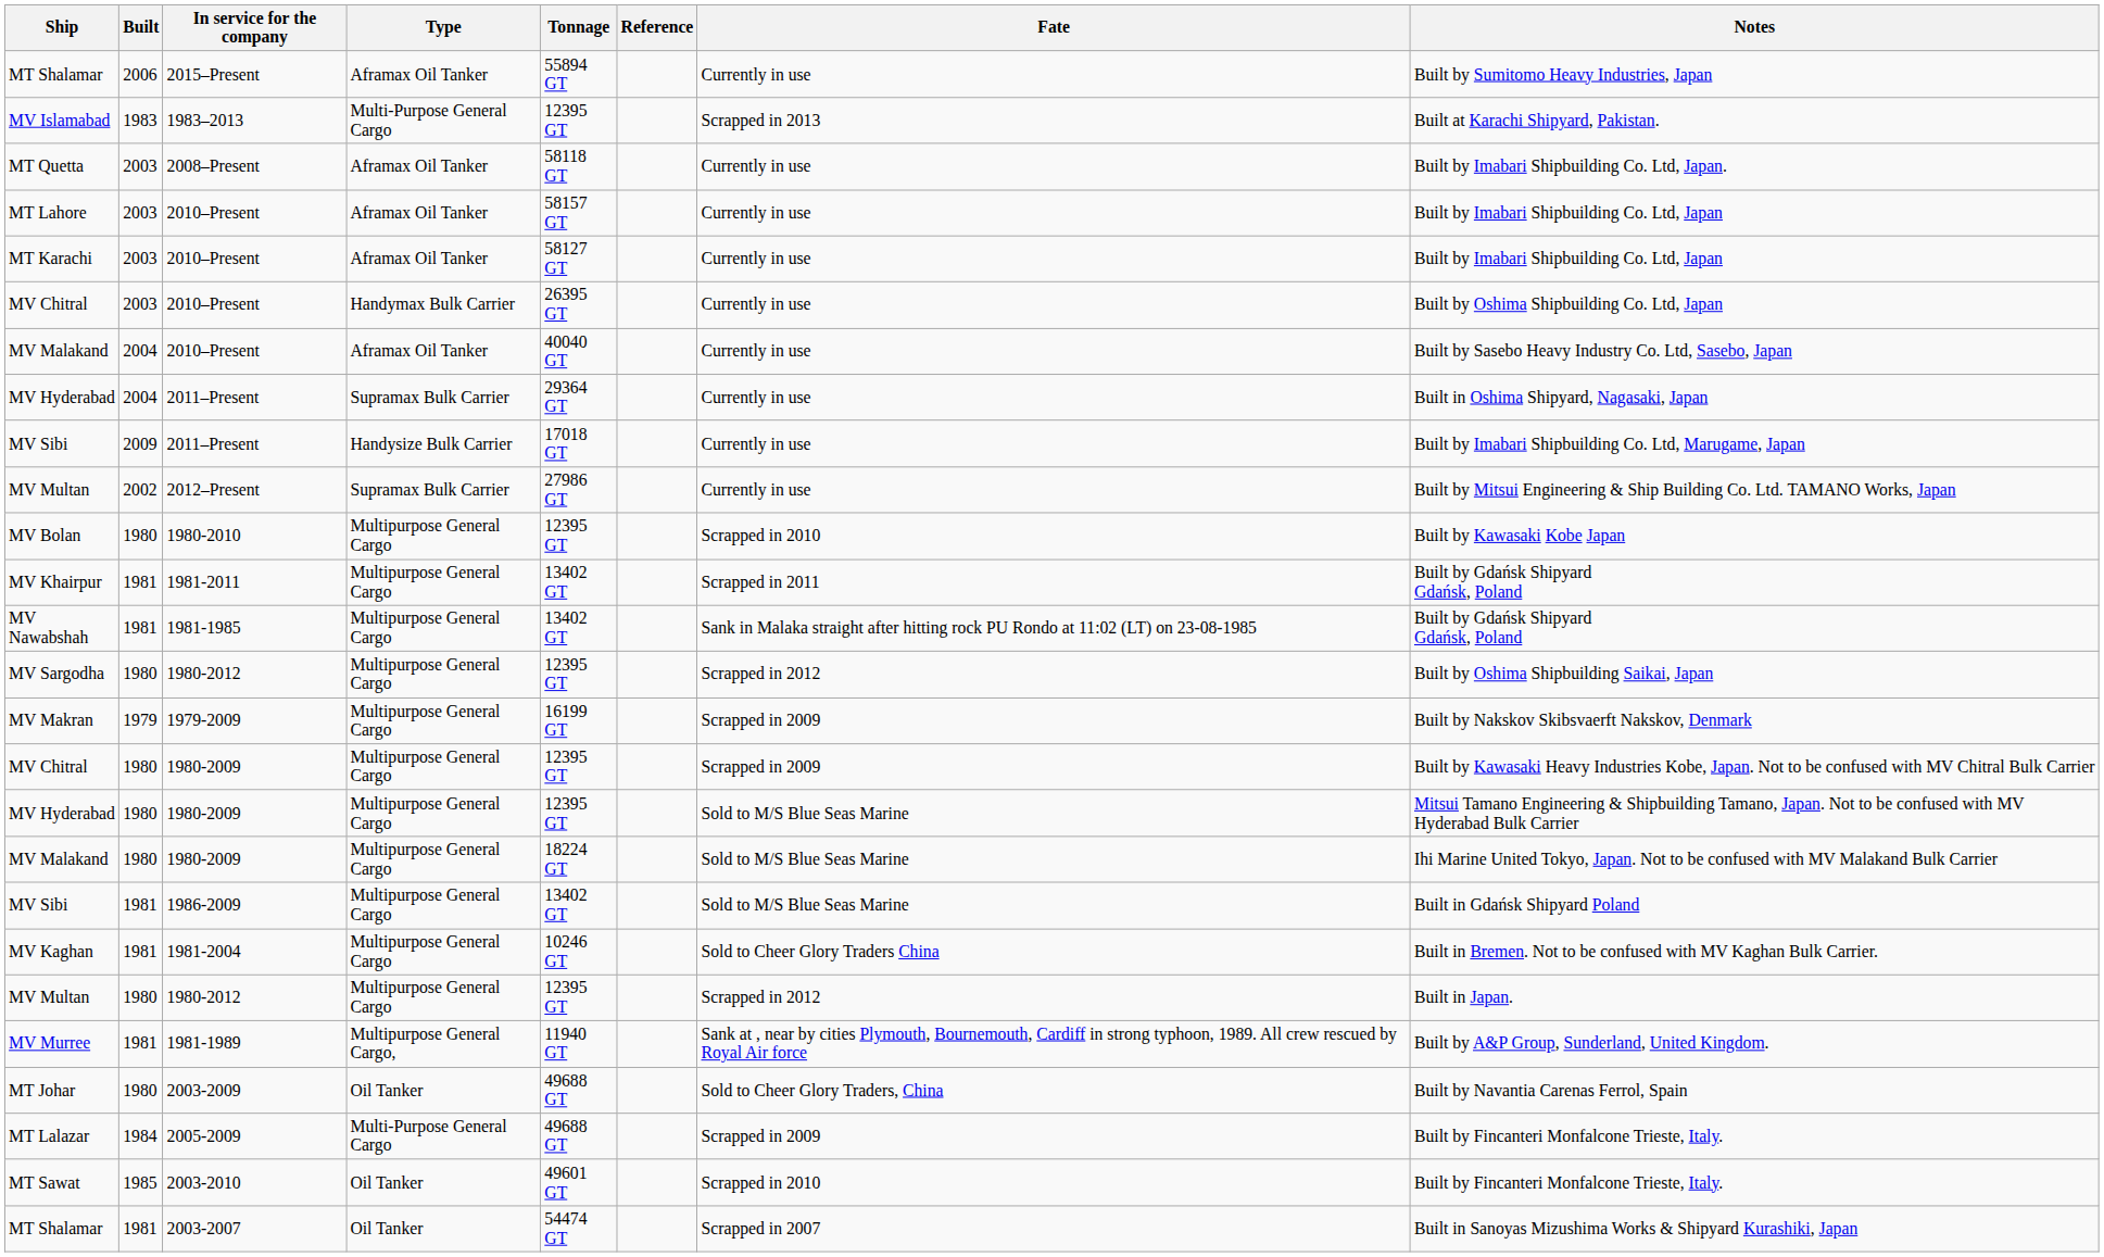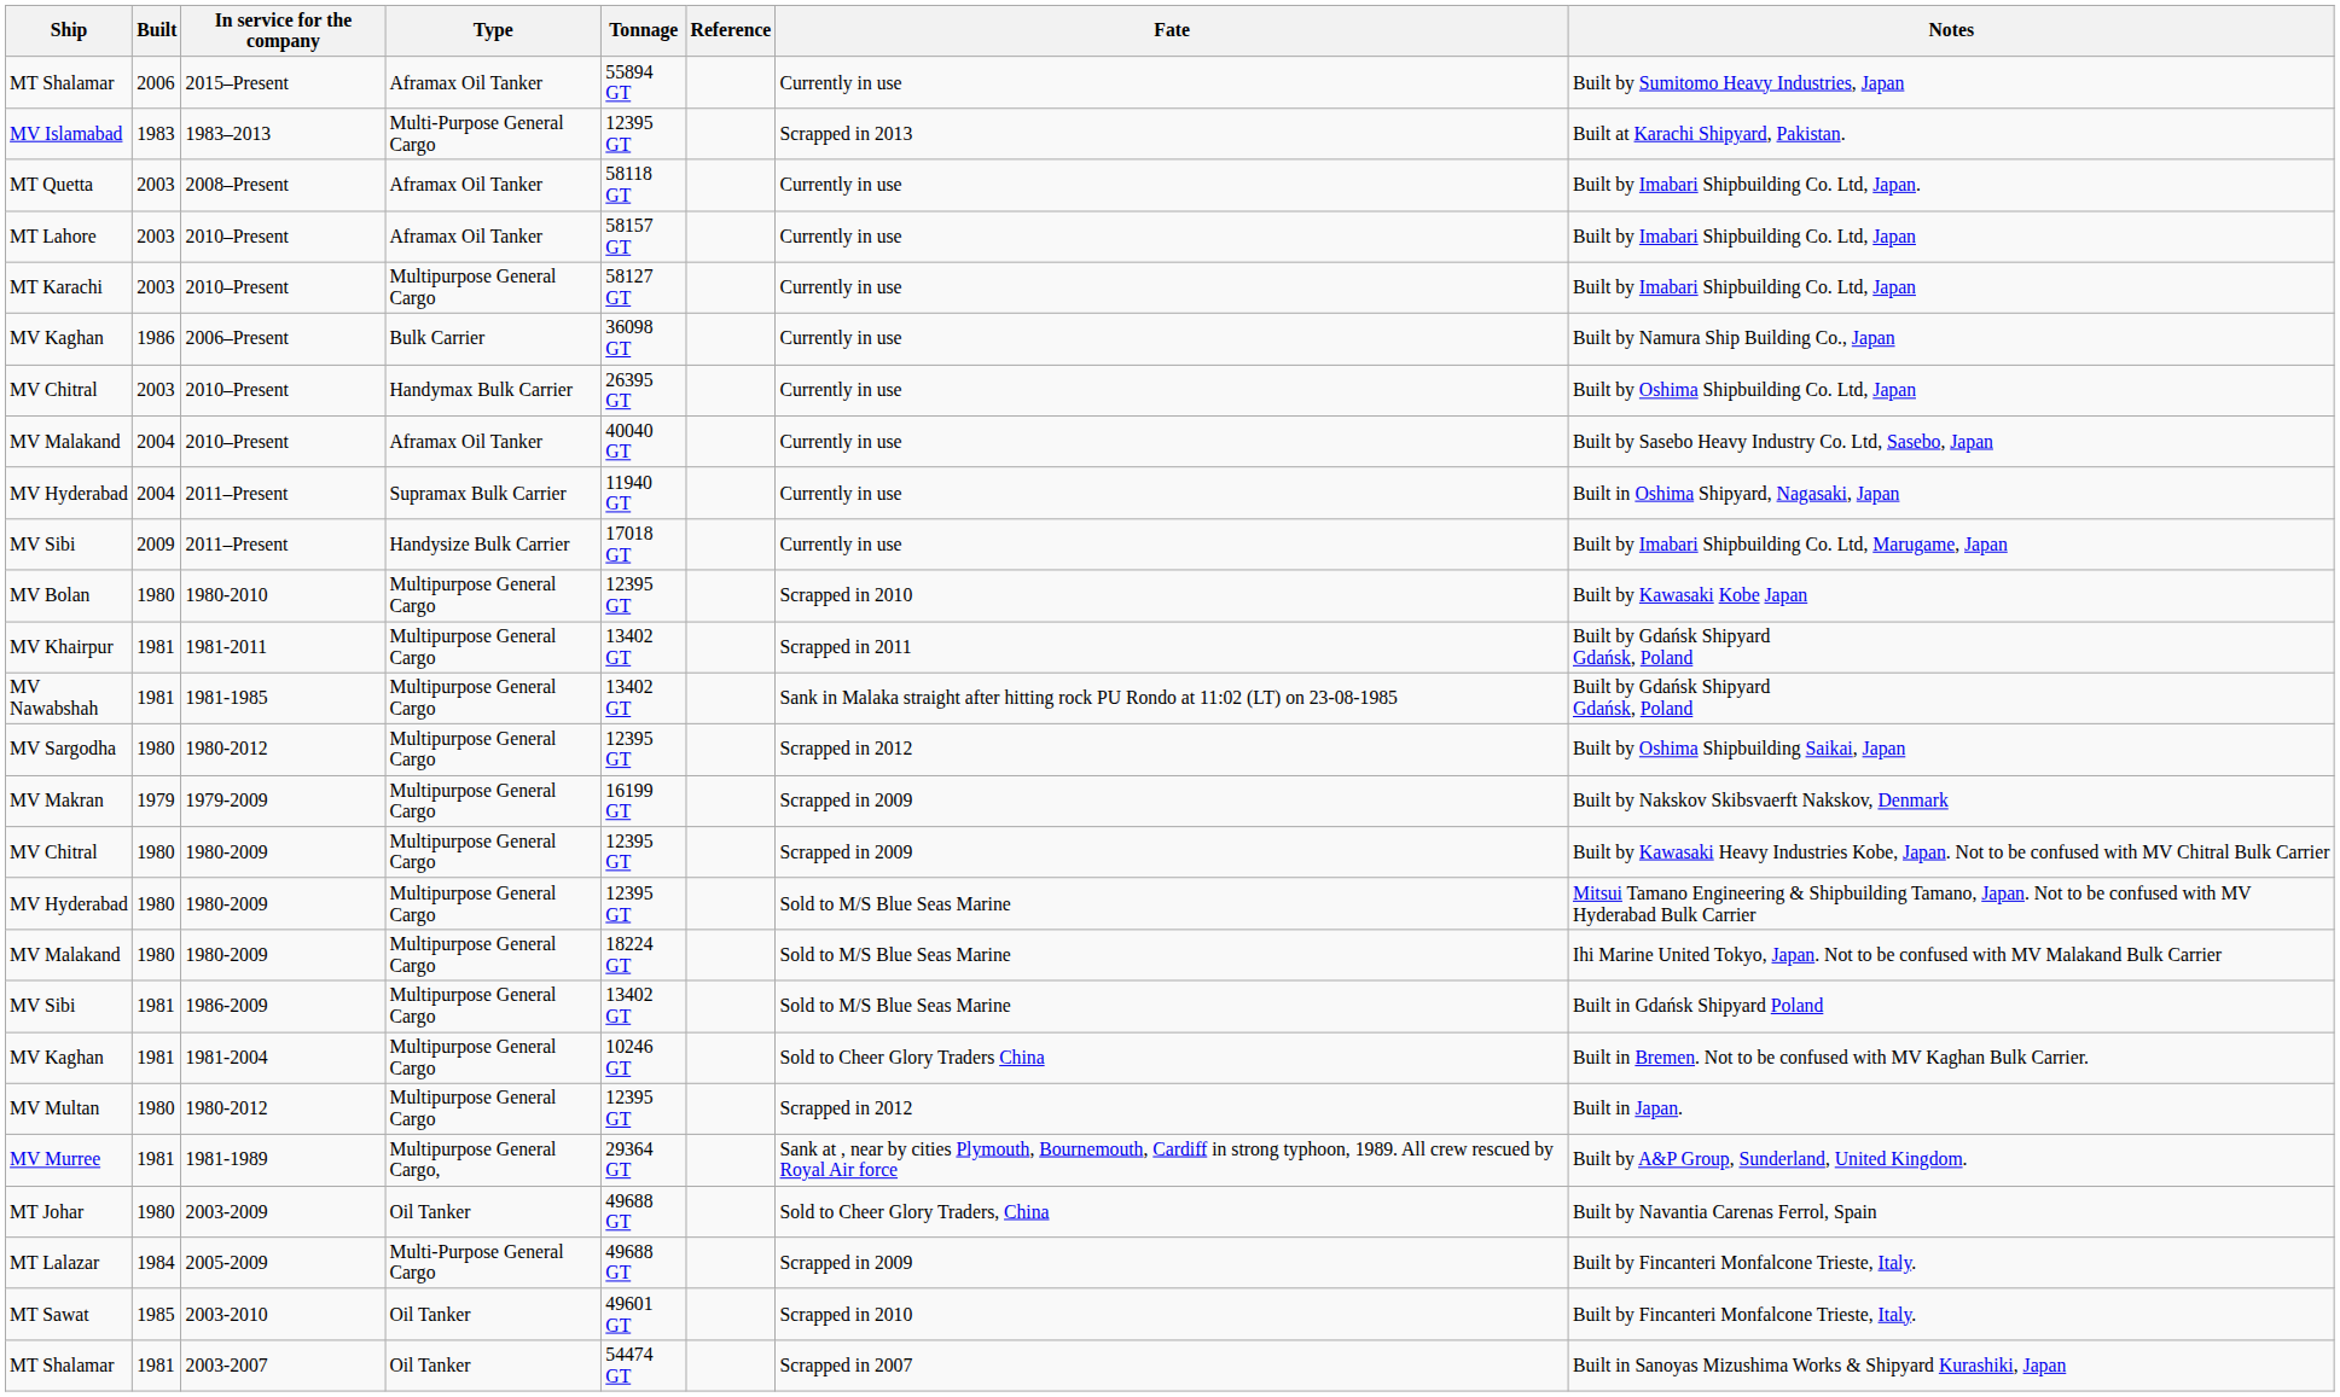MT Karachi | Type: Aframax Oil Tanker -> Multipurpose General Cargo
+ row: MV Kaghan | 1986 | 2006–Present | Bulk Carrier | 36098 GT | Currently in use | Built by Namura Ship Building Co., Japan
MV Hyderabad / 2011–Present | Tonnage: 29364 GT -> 11940 GT
- row: MV Multan | 2002 | 2012–Present | Supramax Bulk Carrier | 27986 GT | Currently in use | Built by Mitsui Engineering & Ship Building Co. Ltd. TAMANO Works, Japan
MV Murree | Tonnage: 11940 GT -> 29364 GT
